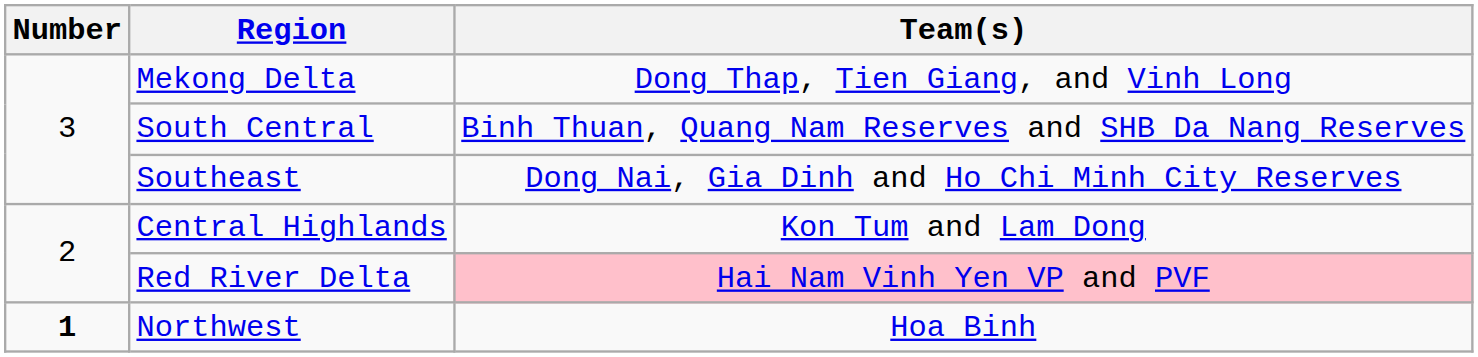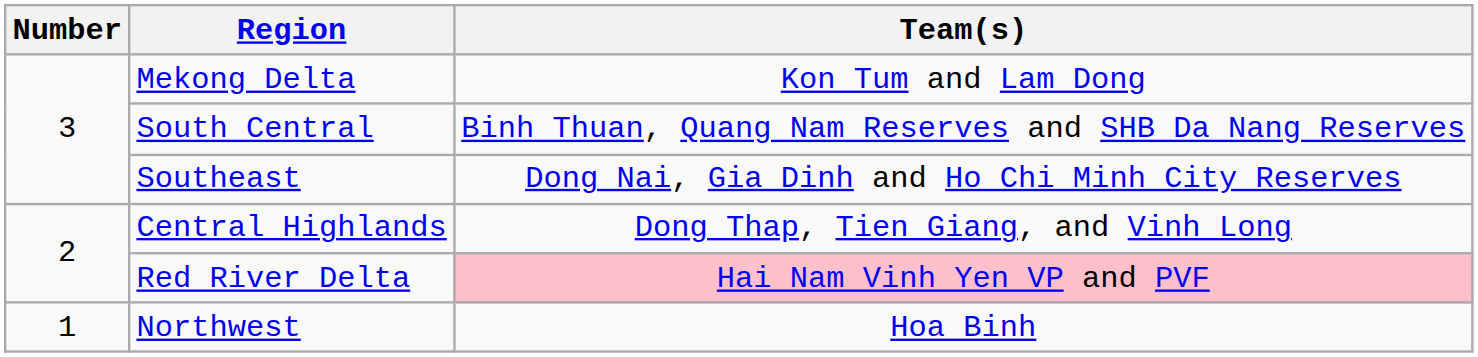Mekong Delta | Team(s): Dong Thap, Tien Giang, and Vinh Long -> Kon Tum and Lam Dong
Central Highlands | Team(s): Kon Tum and Lam Dong -> Dong Thap, Tien Giang, and Vinh Long
Northwest | Number: bold -> normal
